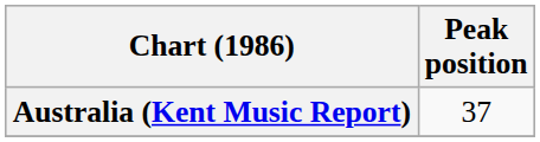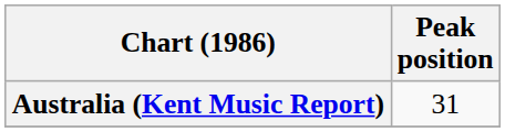Australia (Kent Music Report) | Peak position: 37 -> 31
